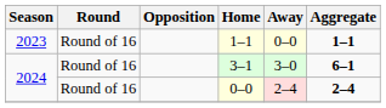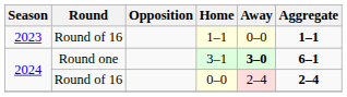3–1 | Round: Round of 16 -> Round one
3–1 | Away: normal -> bold
